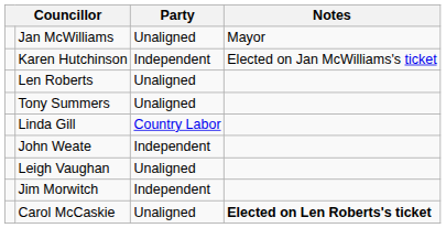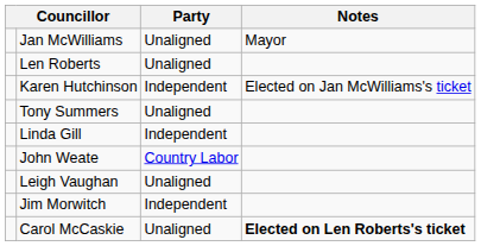rows swapped: Len Roberts <-> Karen Hutchinson
Linda Gill | Party: Country Labor -> Independent
John Weate | Party: Independent -> Country Labor
